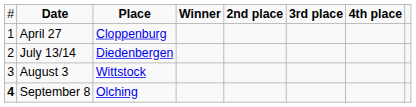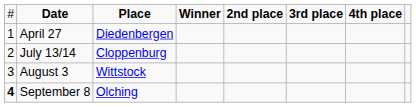April 27 | column 3: Cloppenburg -> Diedenbergen
July 13/14 | column 3: Diedenbergen -> Cloppenburg
